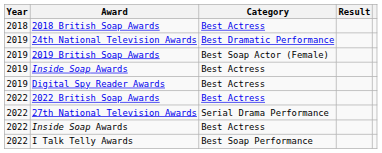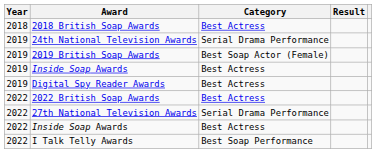24th National Television Awards | Category: Best Dramatic Performance -> Serial Drama Performance
